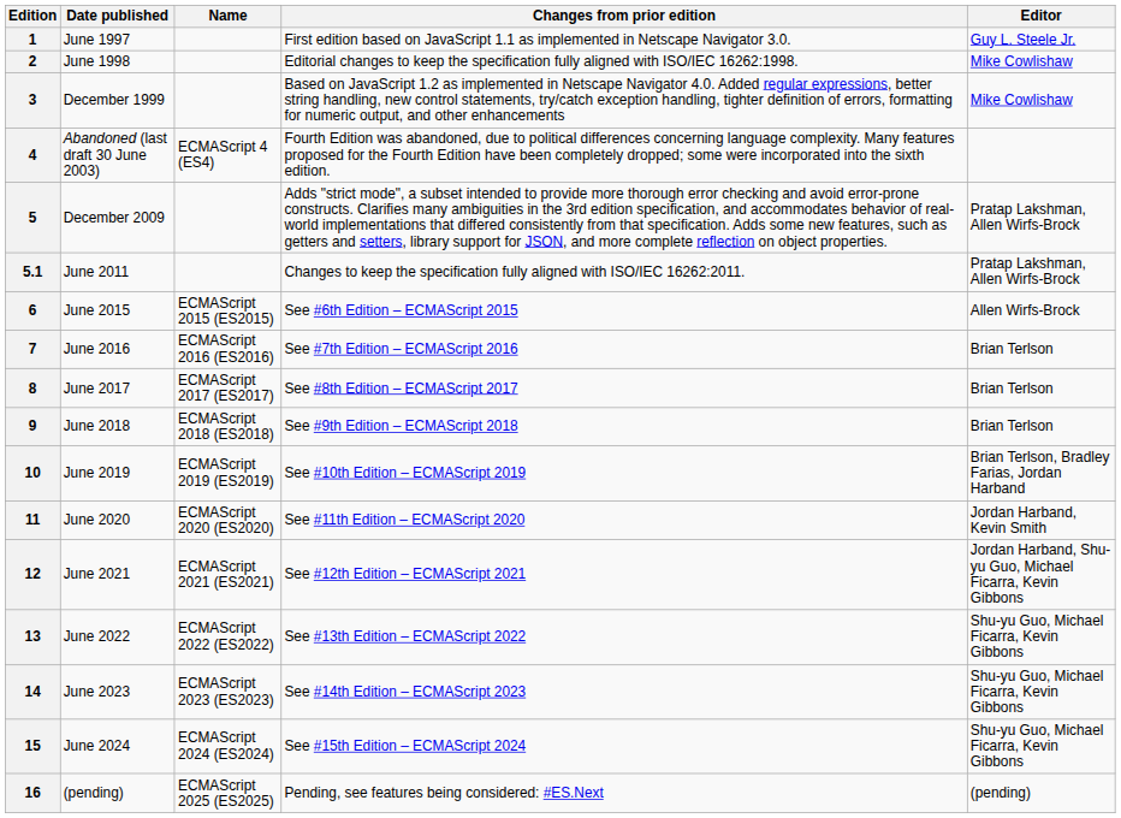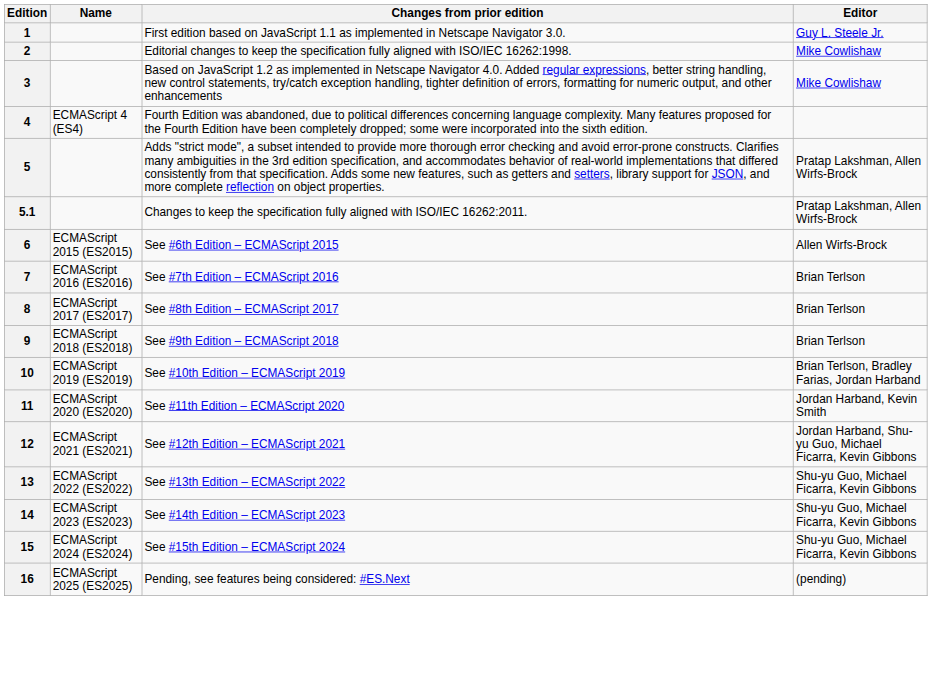- column: Date published | June 1997 | June 1998 | December 1999 | Abandoned (last draft 30 June 2003) | December 2009 | June 2011 | June 2015 | June 2016 | June 2017 | June 2018 | June 2019 | June 2020 | June 2021 | June 2022 | June 2023 | June 2024 | (pending)
